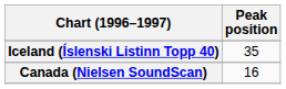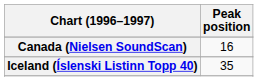rows swapped: Canada (Nielsen SoundScan) <-> Iceland (Íslenski Listinn Topp 40)
